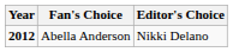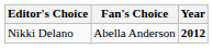columns swapped: Year <-> Editor's Choice
